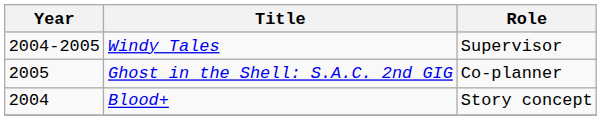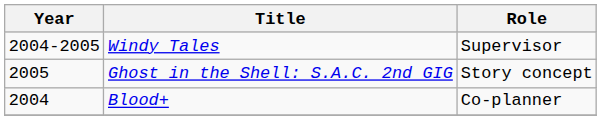Ghost in the Shell: S.A.C. 2nd GIG | Role: Co-planner -> Story concept
Blood+ | Role: Story concept -> Co-planner
